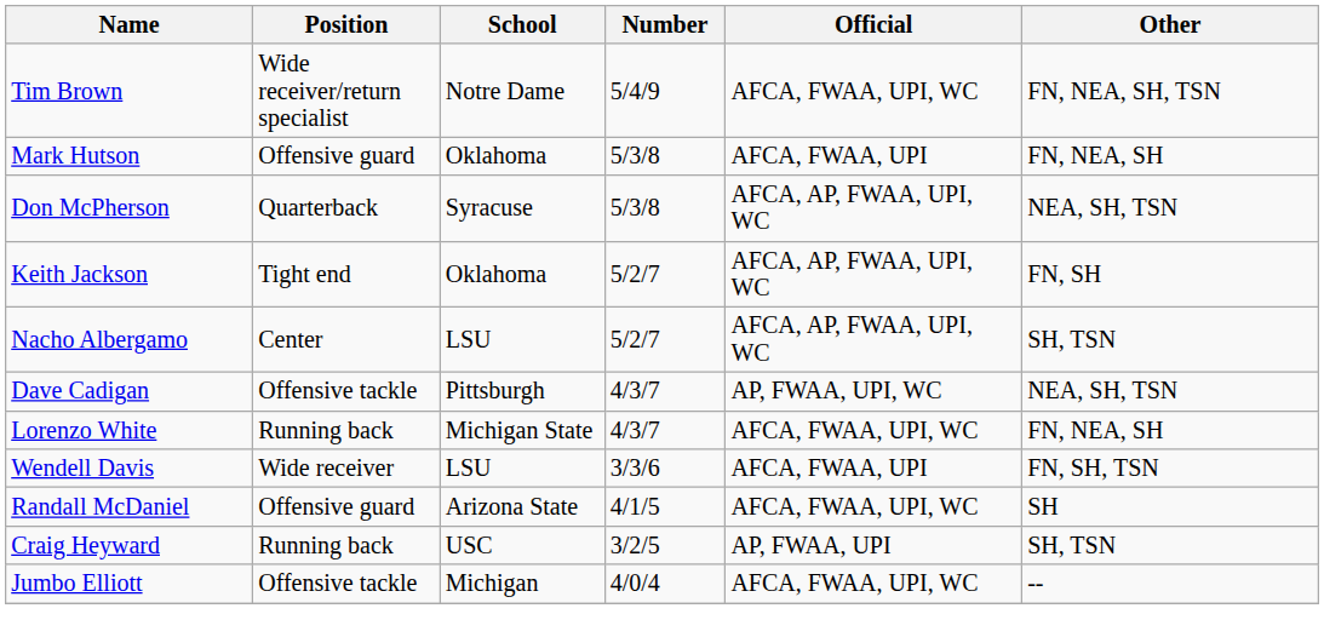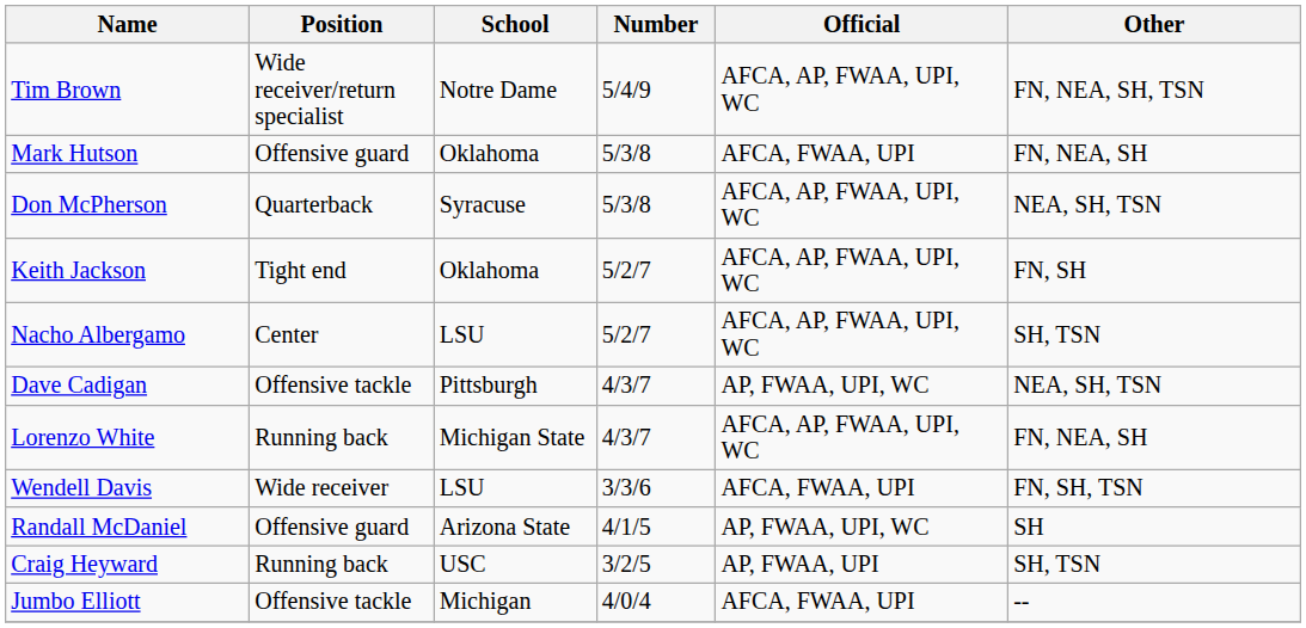Tim Brown | Official: AFCA, FWAA, UPI, WC -> AFCA, AP, FWAA, UPI, WC
Lorenzo White | Official: AFCA, FWAA, UPI, WC -> AFCA, AP, FWAA, UPI, WC
Randall McDaniel | Official: AFCA, FWAA, UPI, WC -> AP, FWAA, UPI, WC
Jumbo Elliott | Official: AFCA, FWAA, UPI, WC -> AFCA, FWAA, UPI
